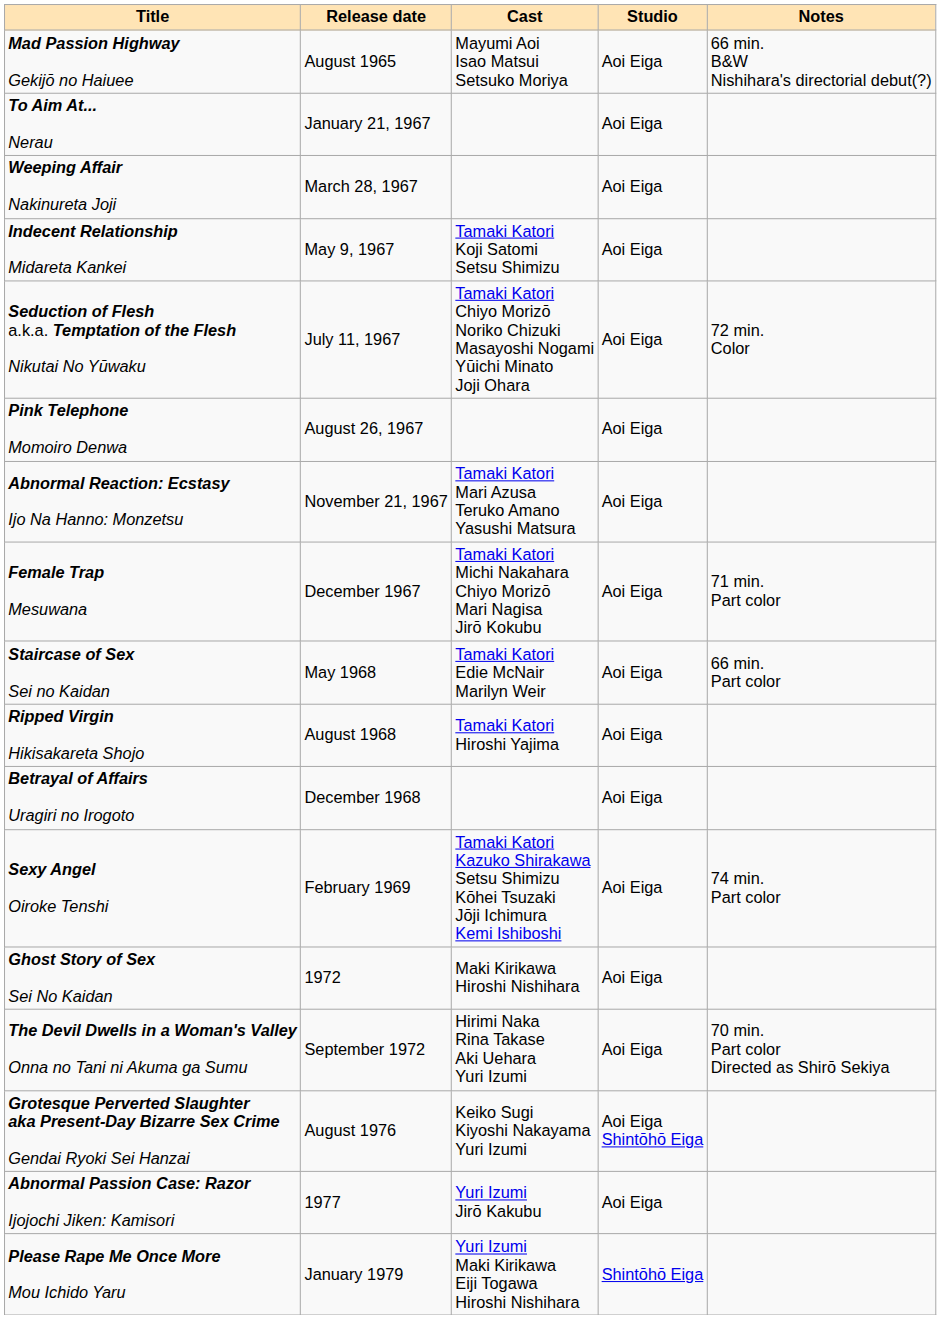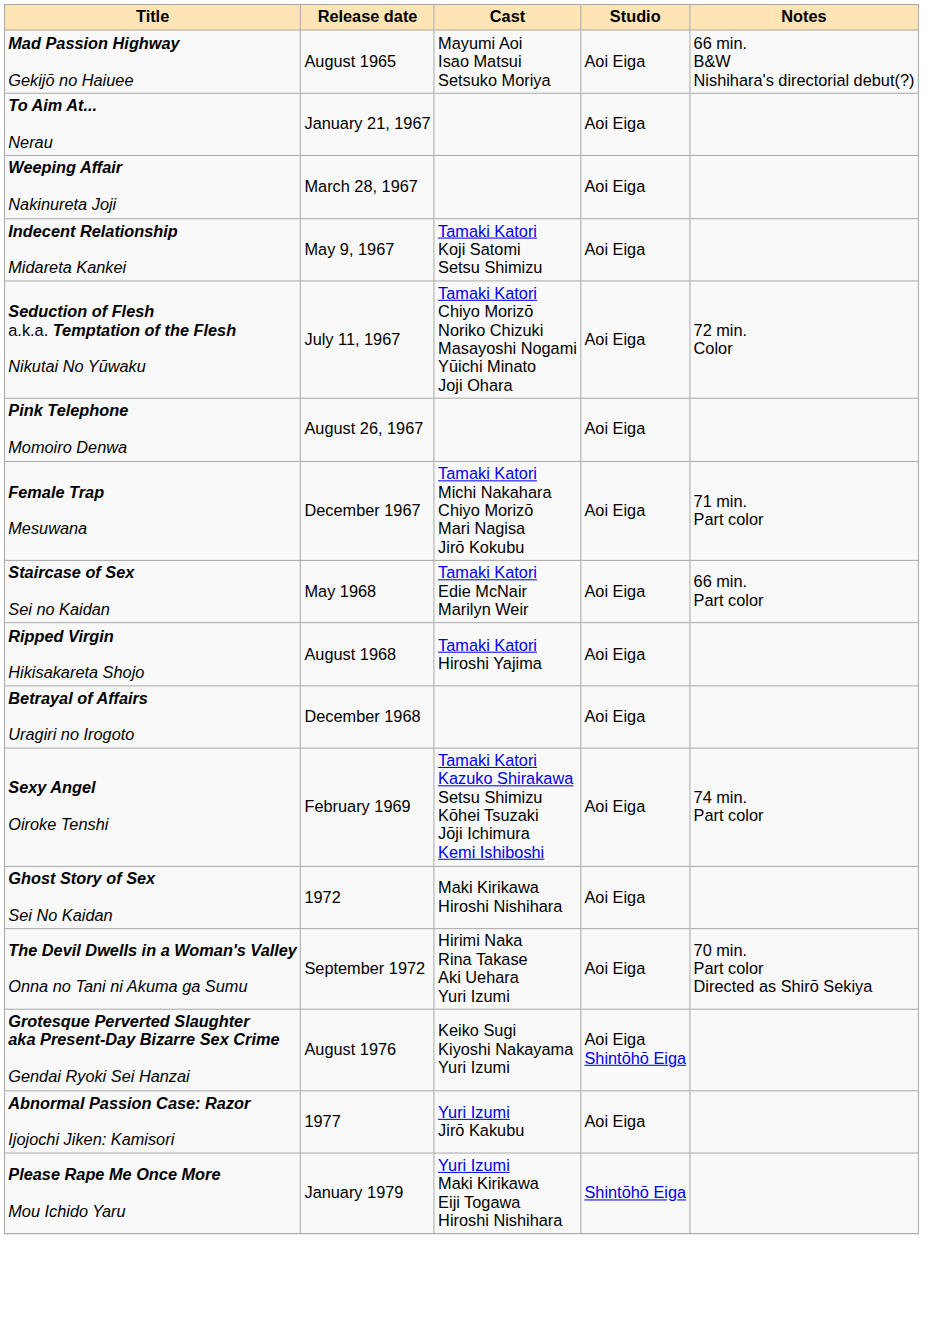- row: Abnormal Reaction: Ecstasy Ijo Na Hanno: Monzetsu | November 21, 1967 | Tamaki Katori Mari Azusa Teruko Amano Yasushi Matsura | Aoi Eiga
